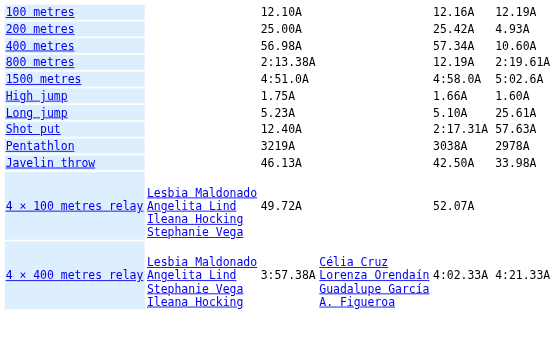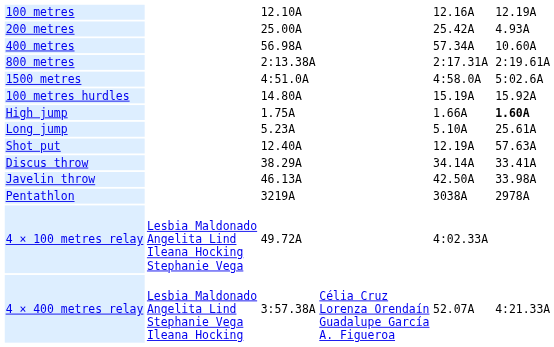800 metres | column 5: 12.19A -> 2:17.31A
+ row: 100 metres hurdles | 14.80A | 15.19A | 15.92A
High jump | column 7: normal -> bold
Shot put | column 5: 2:17.31A -> 12.19A
+ row: Discus throw | 38.29A | 34.14A | 33.41A
rows swapped: Javelin throw <-> Pentathlon
4 × 100 metres relay | column 5: 52.07A -> 4:02.33A
4 × 400 metres relay | column 5: 4:02.33A -> 52.07A
